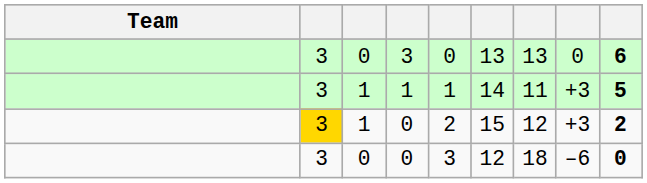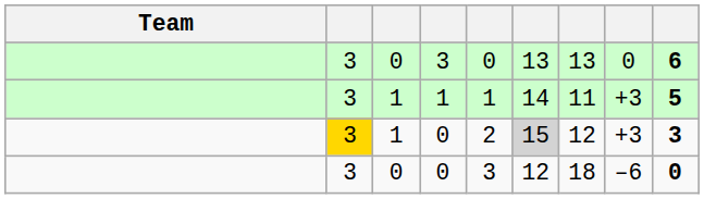1 / 0 | column 6: no background -> lightgrey background
1 / 0 | column 9: 2 -> 3
